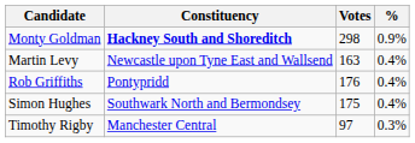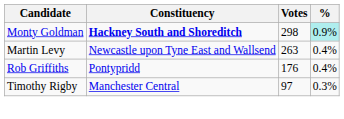Monty Goldman | %: no background -> paleturquoise background
Martin Levy | Votes: 163 -> 263
- row: Simon Hughes | Southwark North and Bermondsey | 175 | 0.4%
